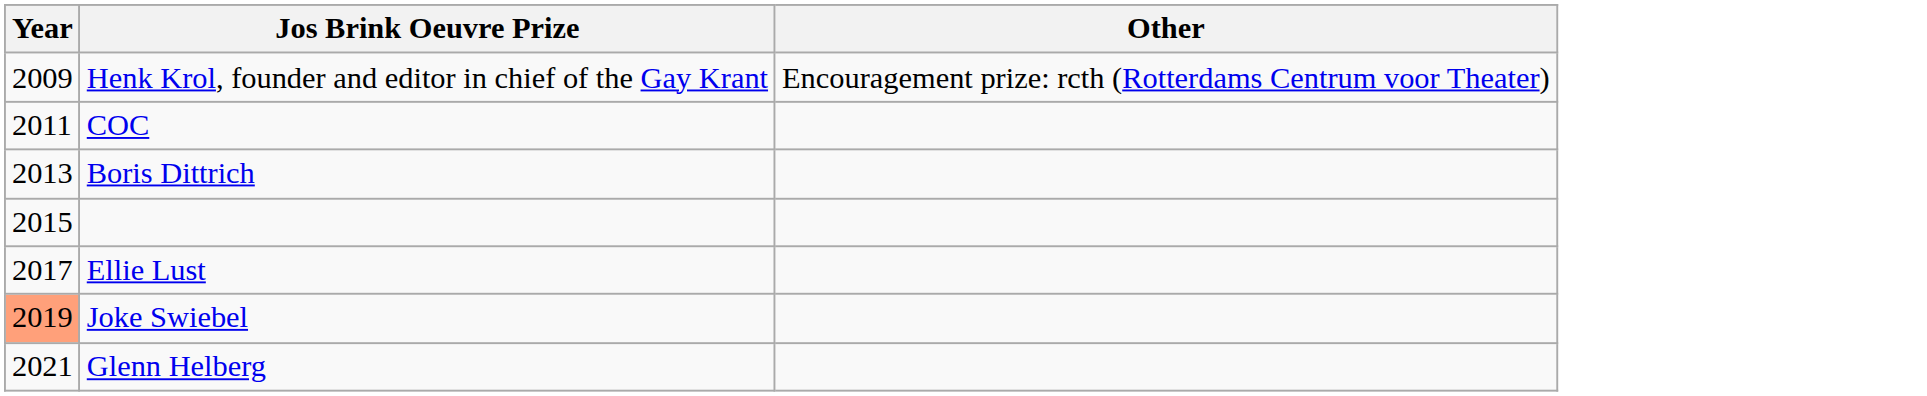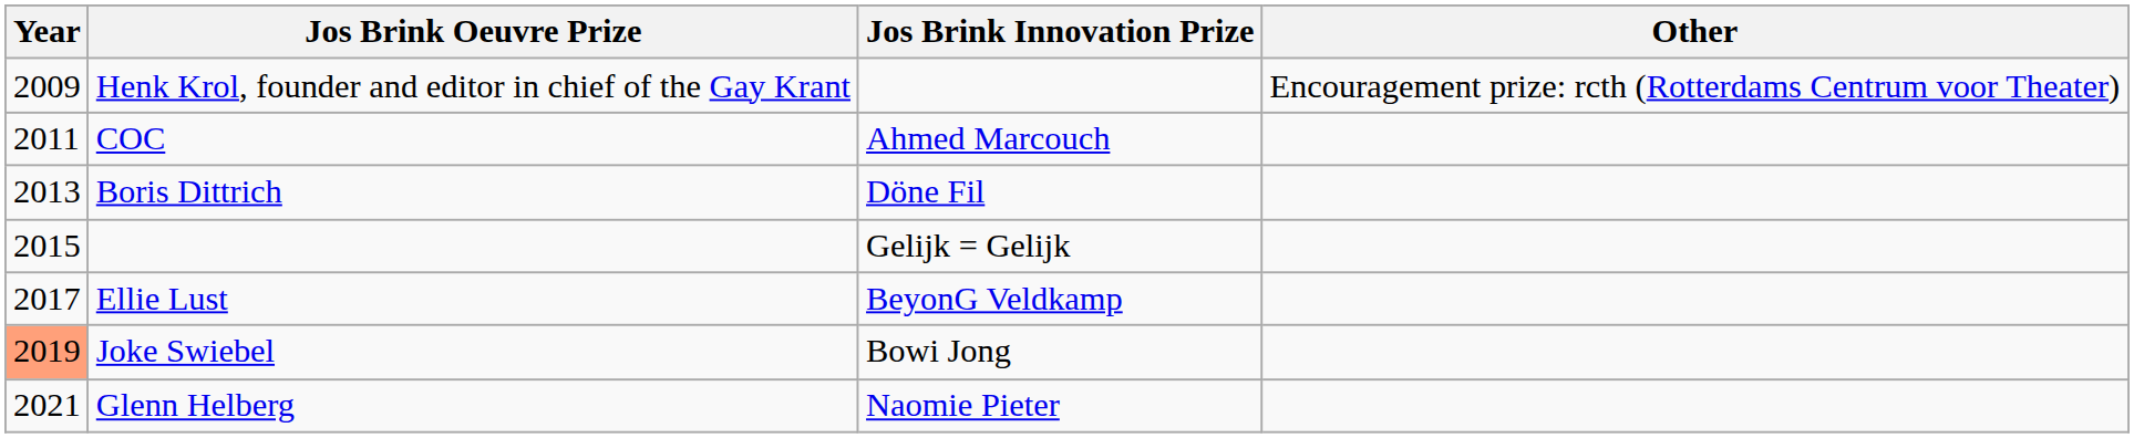+ column: Jos Brink Innovation Prize | Ahmed Marcouch | Döne Fil | Gelijk = Gelijk | BeyonG Veldkamp | Bowi Jong | Naomie Pieter
